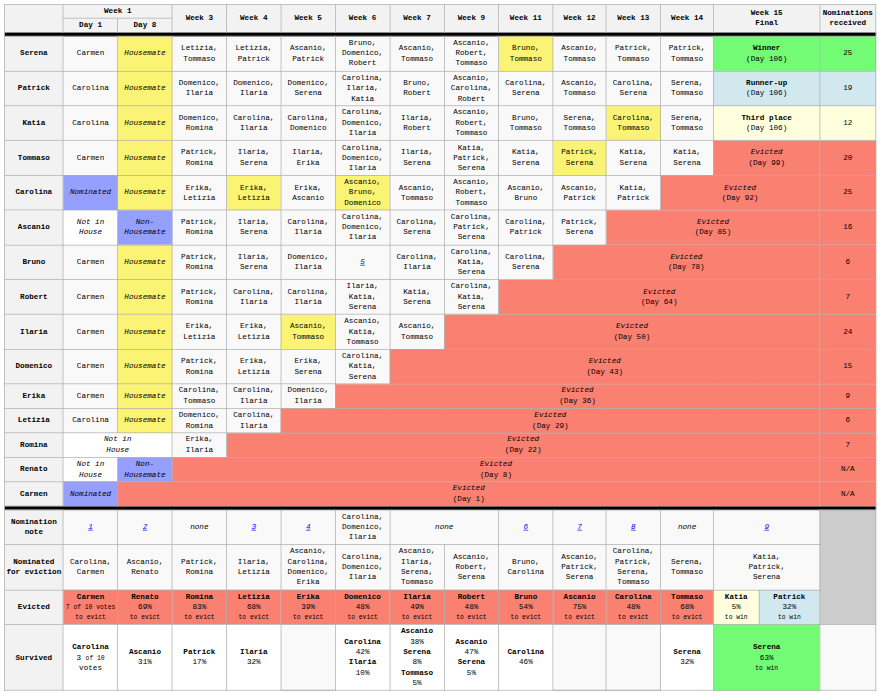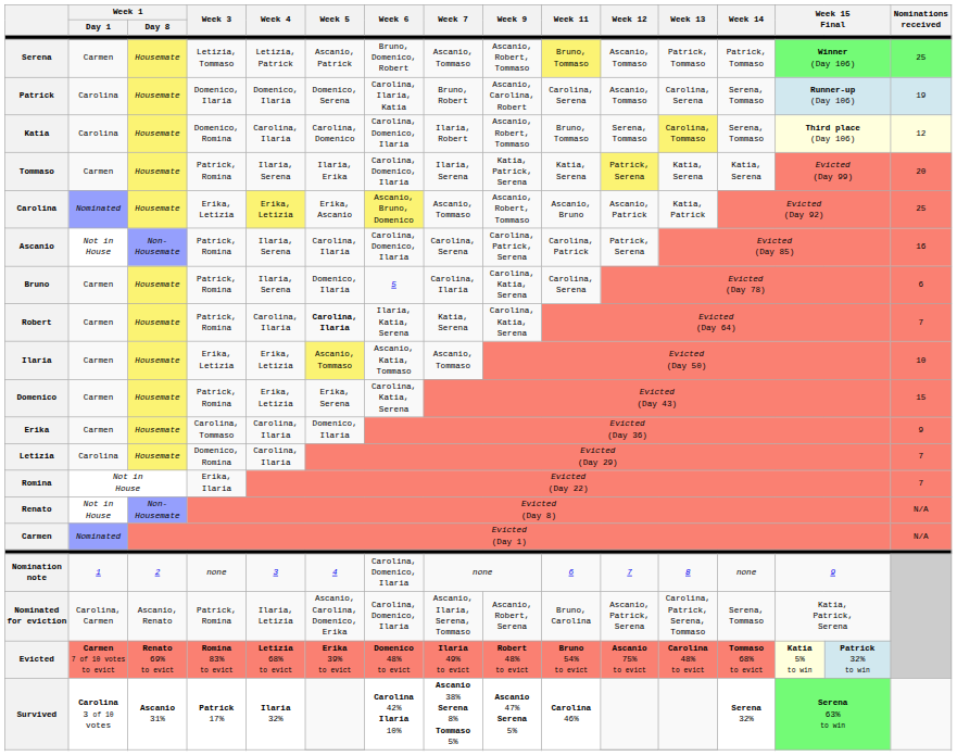Robert | Week 5: normal -> bold
Ilaria | Nominations received: 24 -> 10
Letizia | Nominations received: 6 -> 7
